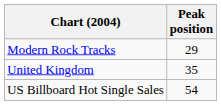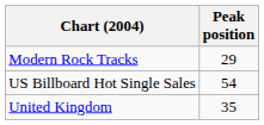rows swapped: United Kingdom <-> US Billboard Hot Single Sales
